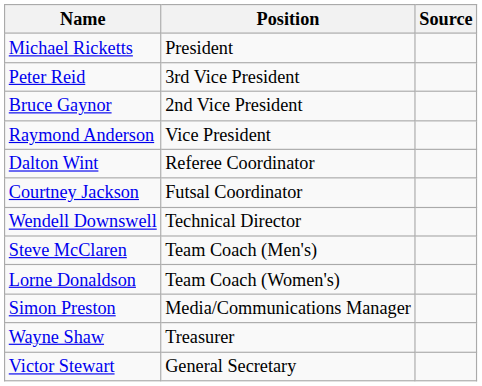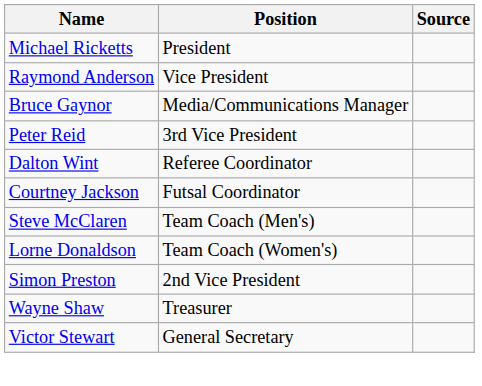rows swapped: Raymond Anderson <-> Peter Reid
Bruce Gaynor | Position: 2nd Vice President -> Media/Communications Manager
- row: Wendell Downswell | Technical Director
Simon Preston | Position: Media/Communications Manager -> 2nd Vice President
